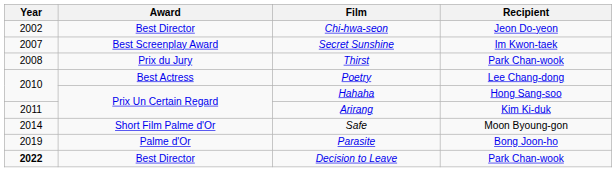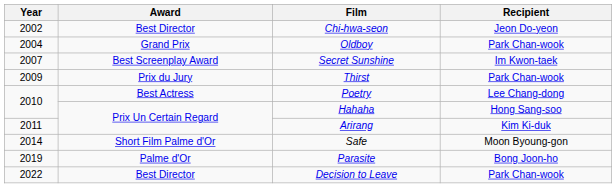+ row: 2004 | Grand Prix | Oldboy | Park Chan-wook
Thirst | Year: 2008 -> 2009
Decision to Leave | Year: bold -> normal
